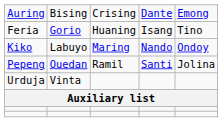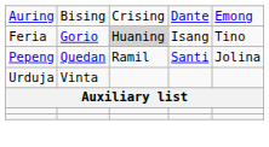Feria | column 3: no background -> lightgrey background
- row: Kiko | Labuyo | Maring | Nando | Ondoy
